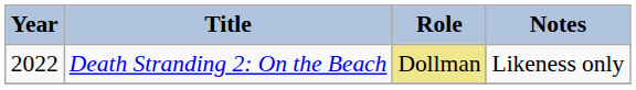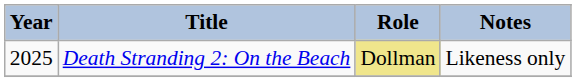Death Stranding 2: On the Beach | Year: 2022 -> 2025
